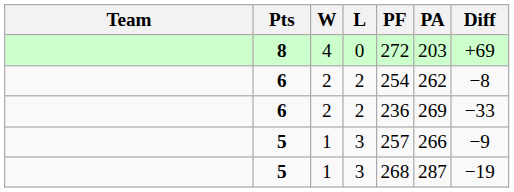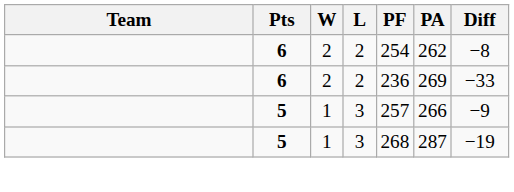- row: 8 | 4 | 0 | 272 | 203 | +69
